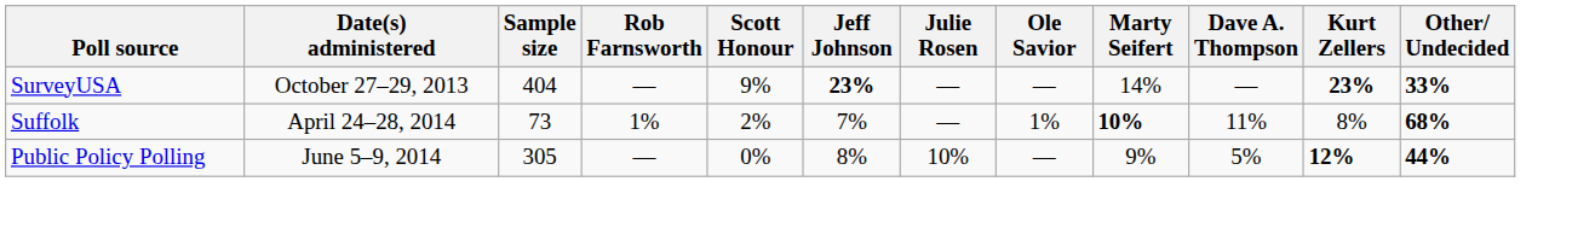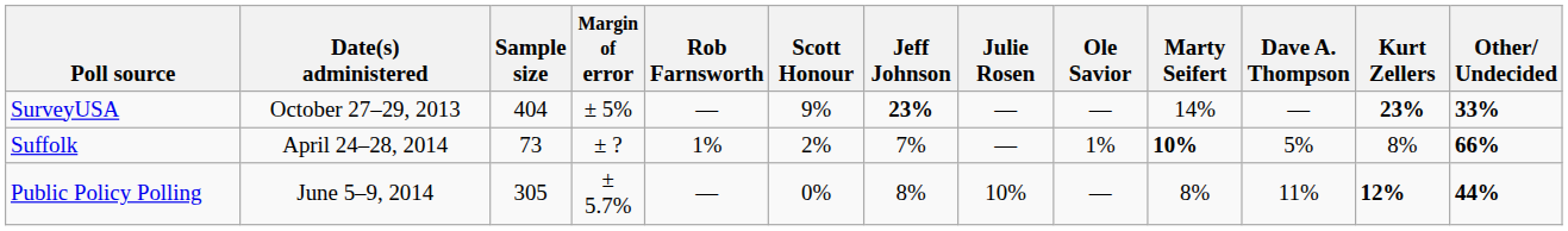+ column: Margin of error | ± 5% | ± ? | ± 5.7%
Suffolk | Dave A. Thompson: 11% -> 5%
Suffolk | Other/ Undecided: 68% -> 66%
Public Policy Polling | Marty Seifert: 9% -> 8%
Public Policy Polling | Dave A. Thompson: 5% -> 11%
